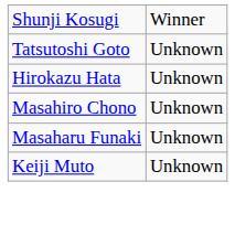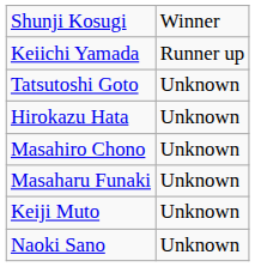+ row: Keiichi Yamada | Runner up
+ row: Naoki Sano | Unknown
